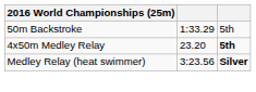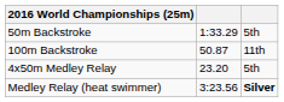+ row: 100m Backstroke | 50.87 | 11th
4x50m Medley Relay | column 3: bold -> normal
